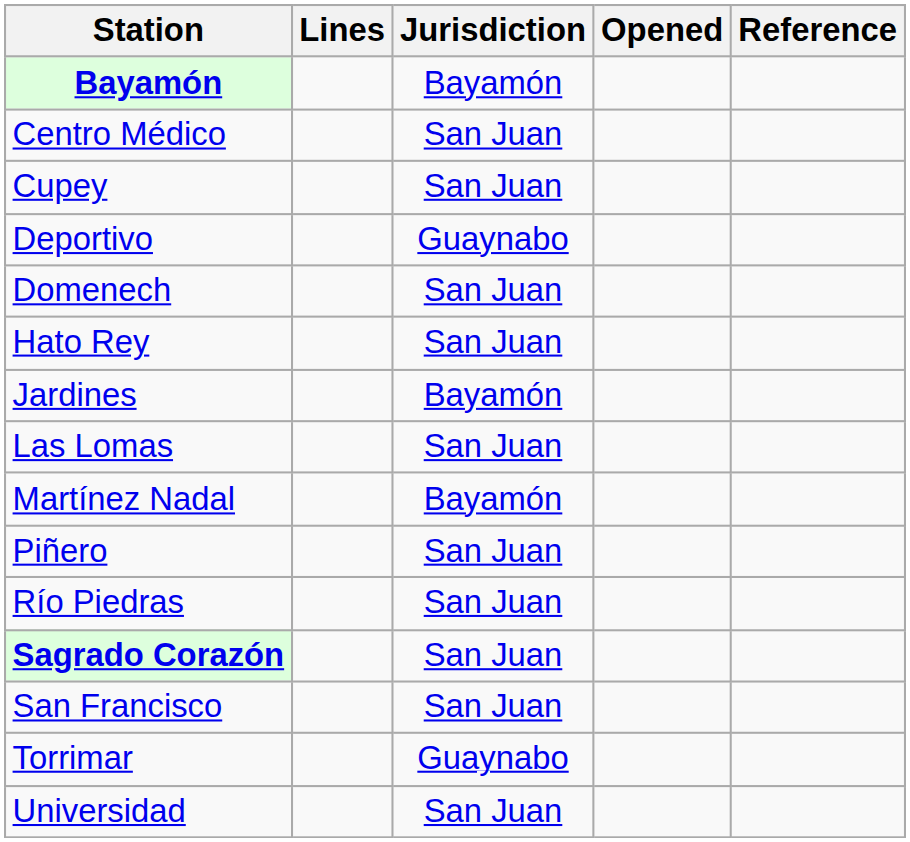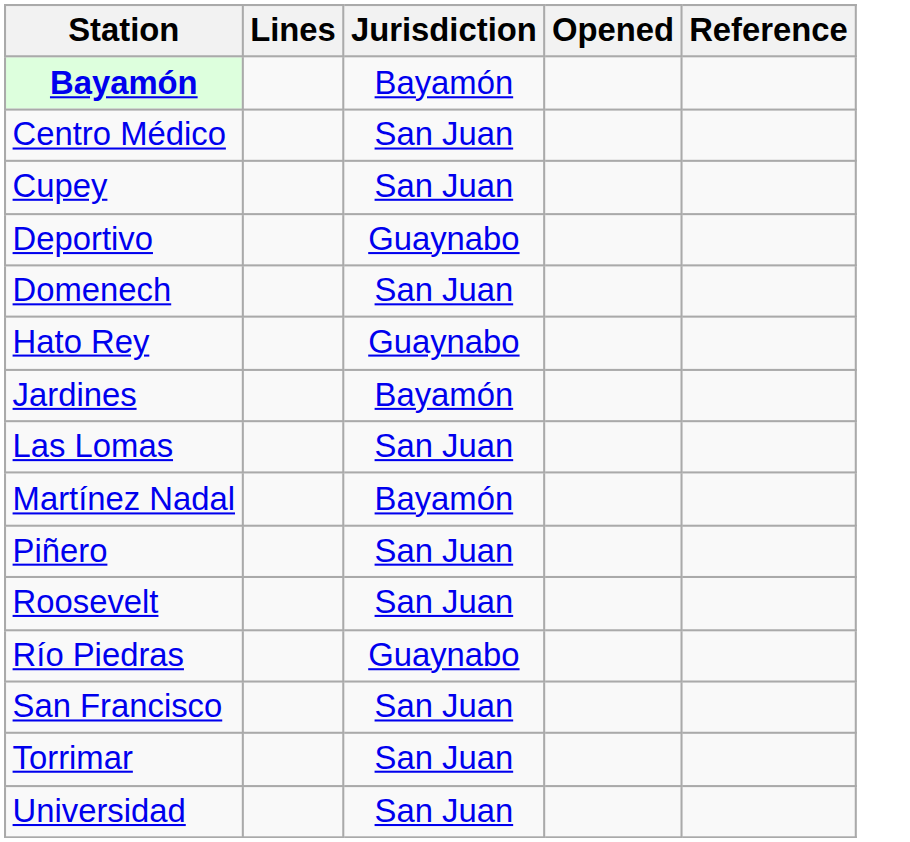Hato Rey | Jurisdiction: San Juan -> Guaynabo
+ row: Roosevelt | San Juan
Río Piedras | Jurisdiction: San Juan -> Guaynabo
- row: Sagrado Corazón | San Juan
Torrimar | Jurisdiction: Guaynabo -> San Juan
